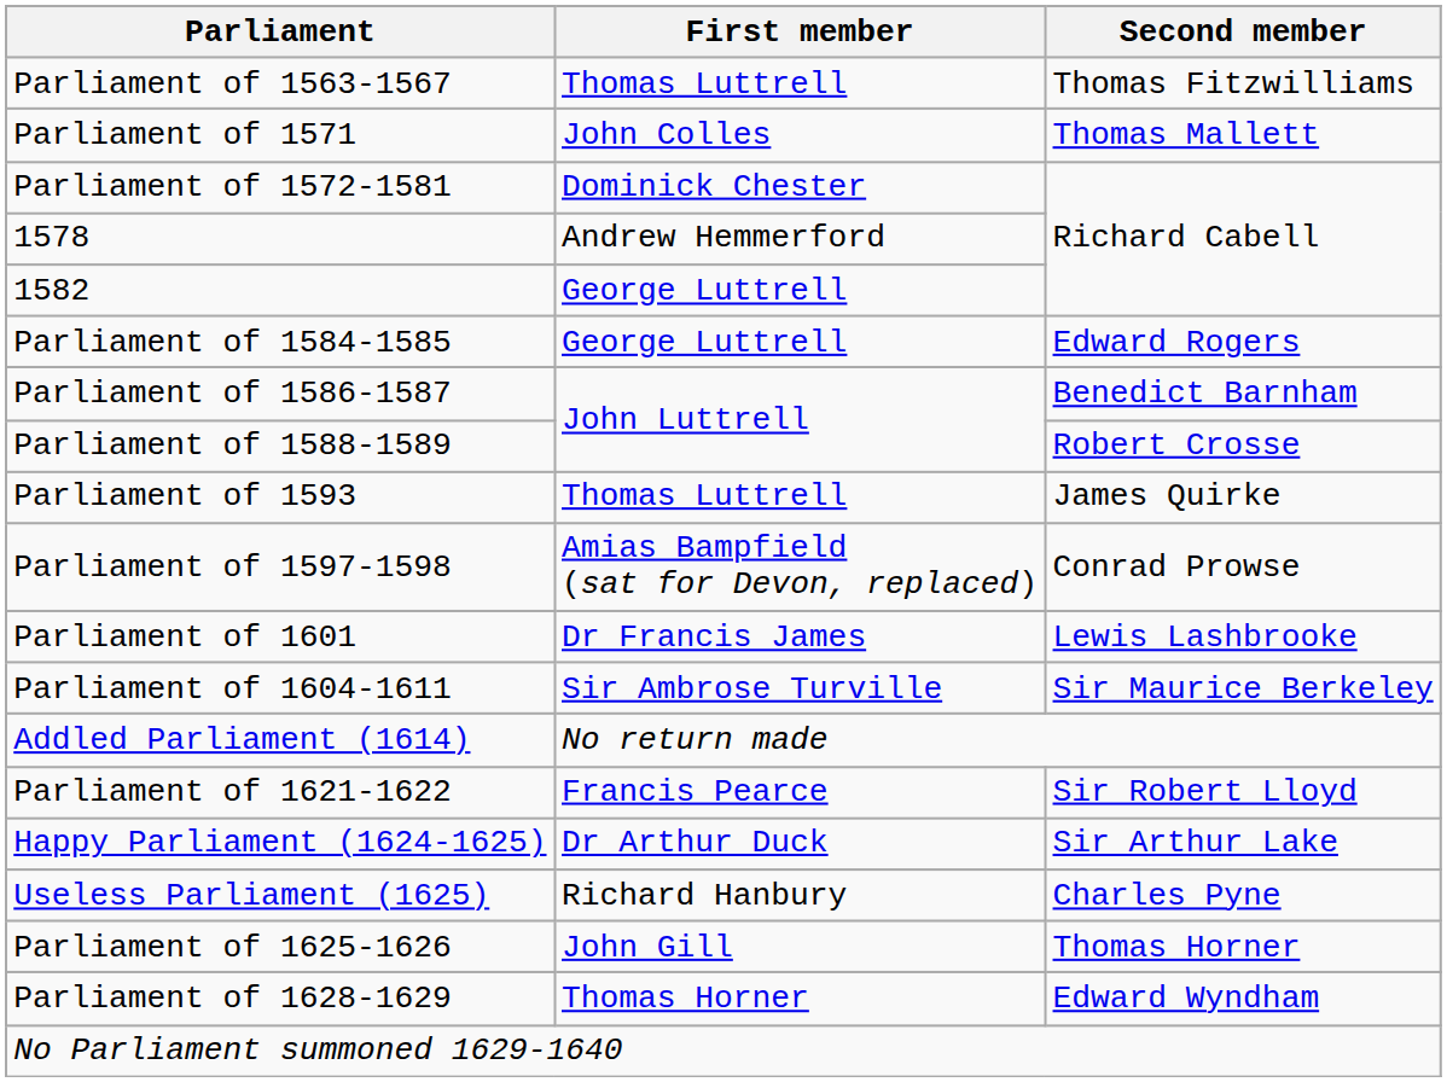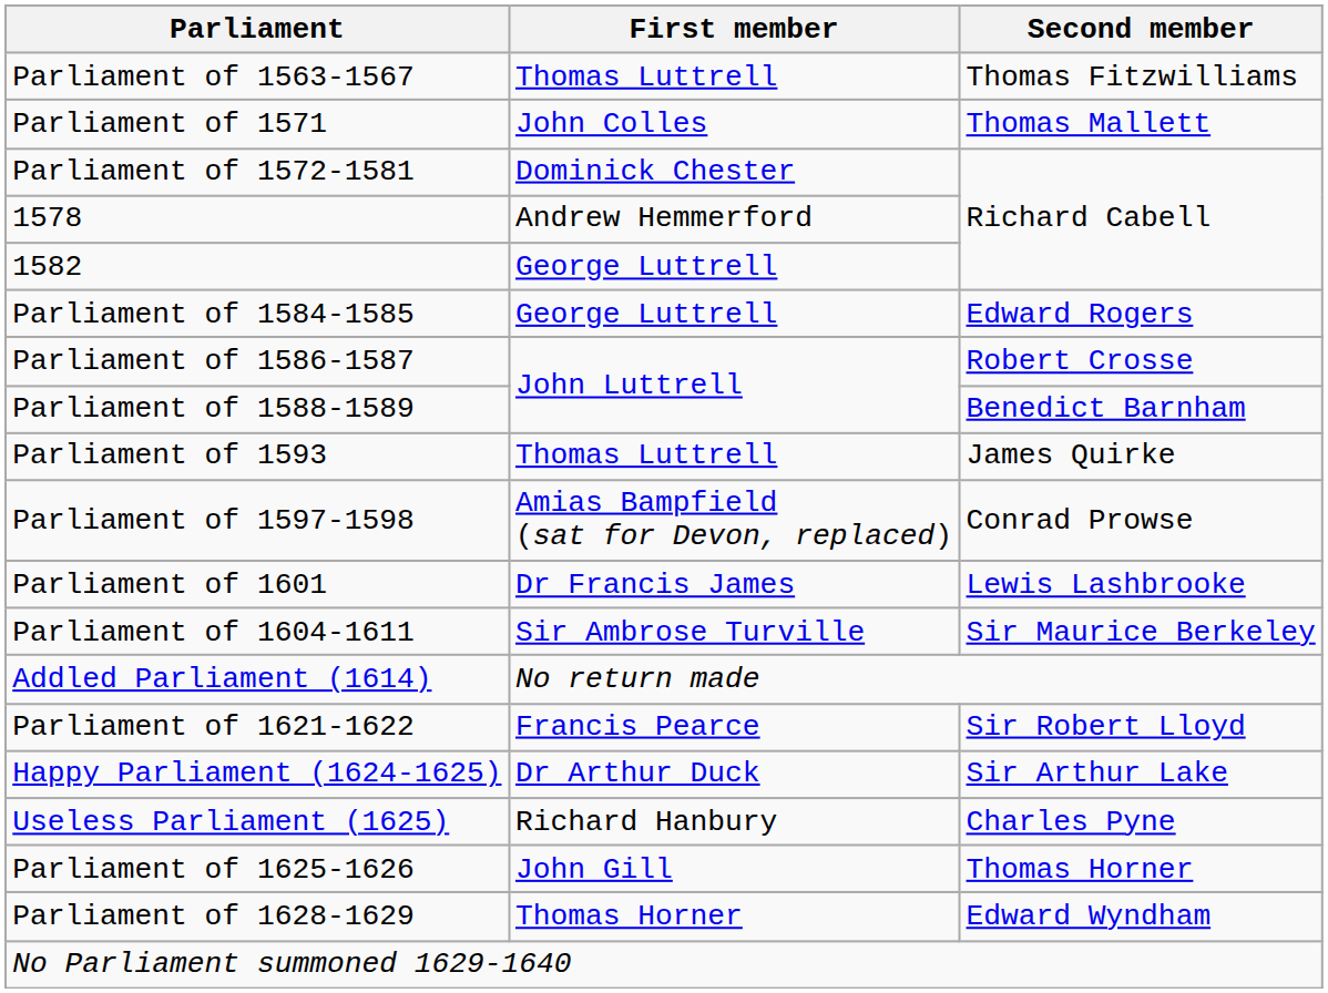Parliament of 1586-1587 | Second member: Benedict Barnham -> Robert Crosse
Parliament of 1588-1589 | Second member: Robert Crosse -> Benedict Barnham
